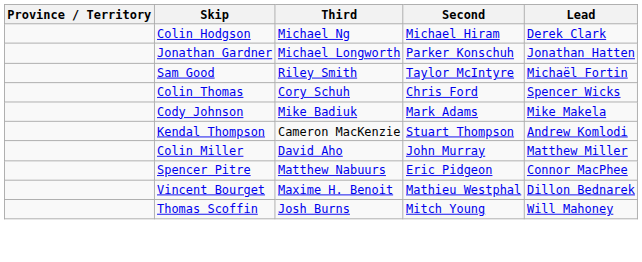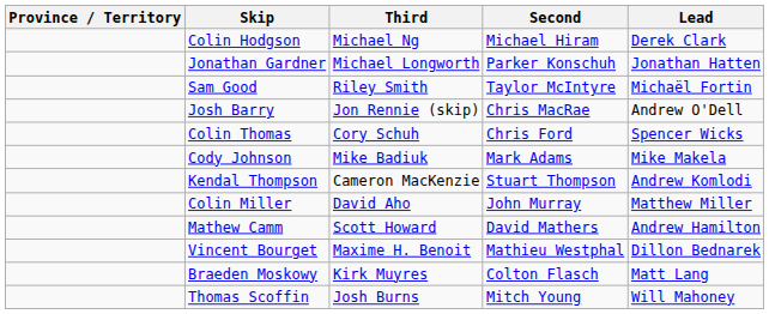+ row: Josh Barry | Jon Rennie (skip) | Chris MacRae | Andrew O'Dell
+ row: Mathew Camm | Scott Howard | David Mathers | Andrew Hamilton
- row: Spencer Pitre | Matthew Nabuurs | Eric Pidgeon | Connor MacPhee
+ row: Braeden Moskowy | Kirk Muyres | Colton Flasch | Matt Lang
